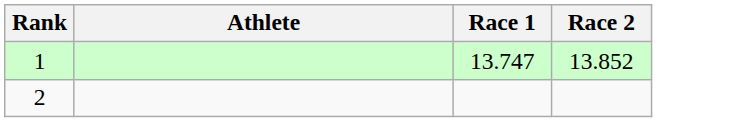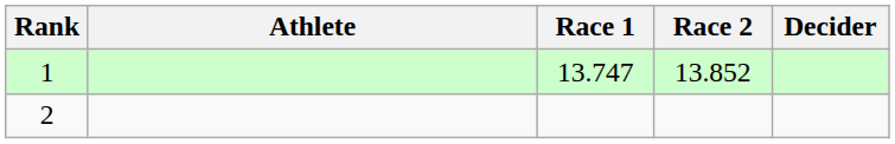+ column: Decider
